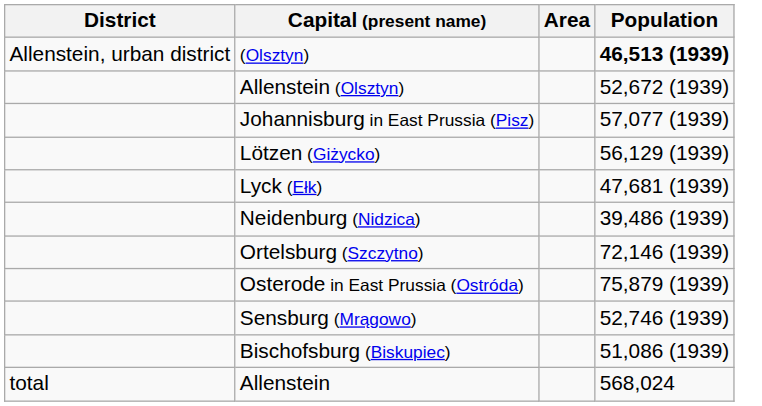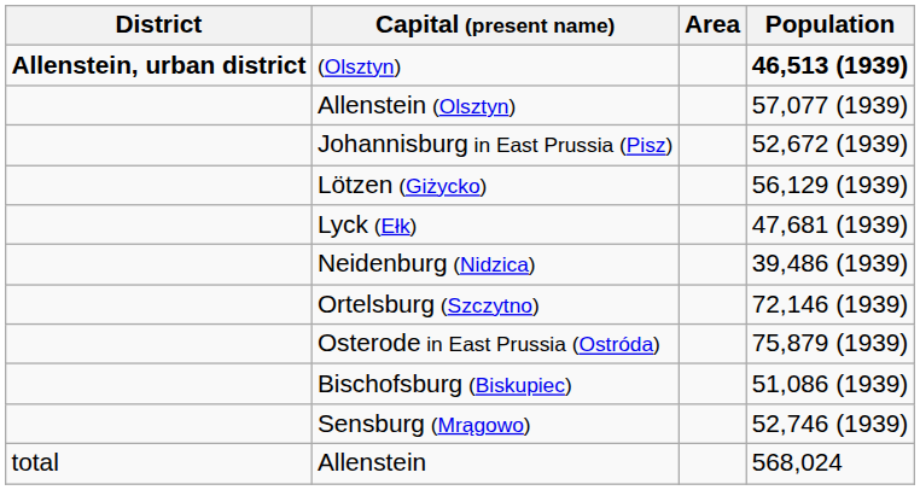(Olsztyn) | District: normal -> bold
Allenstein (Olsztyn) | Population: 52,672 (1939) -> 57,077 (1939)
Johannisburg in East Prussia (Pisz) | Population: 57,077 (1939) -> 52,672 (1939)
rows swapped: Bischofsburg (Biskupiec) <-> Sensburg (Mrągowo)
